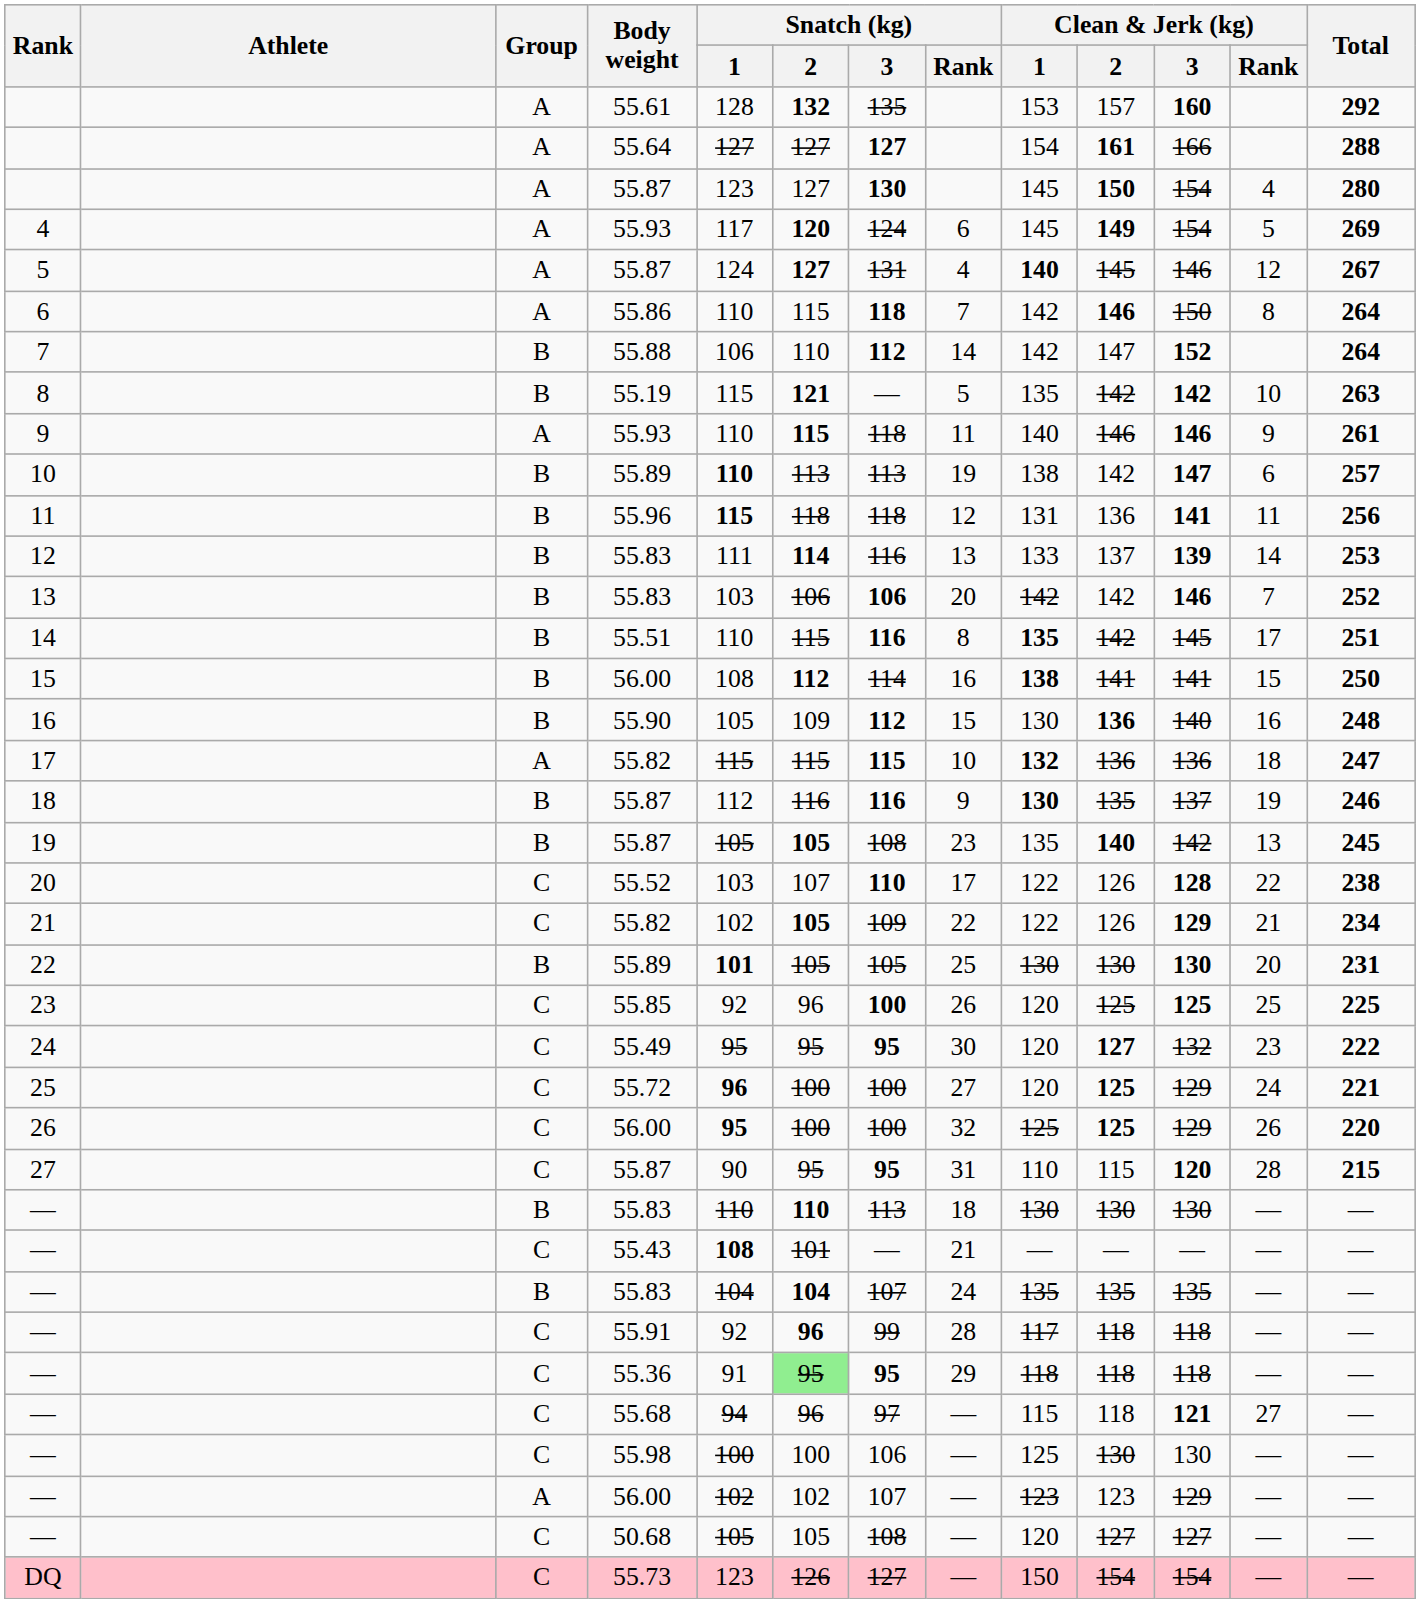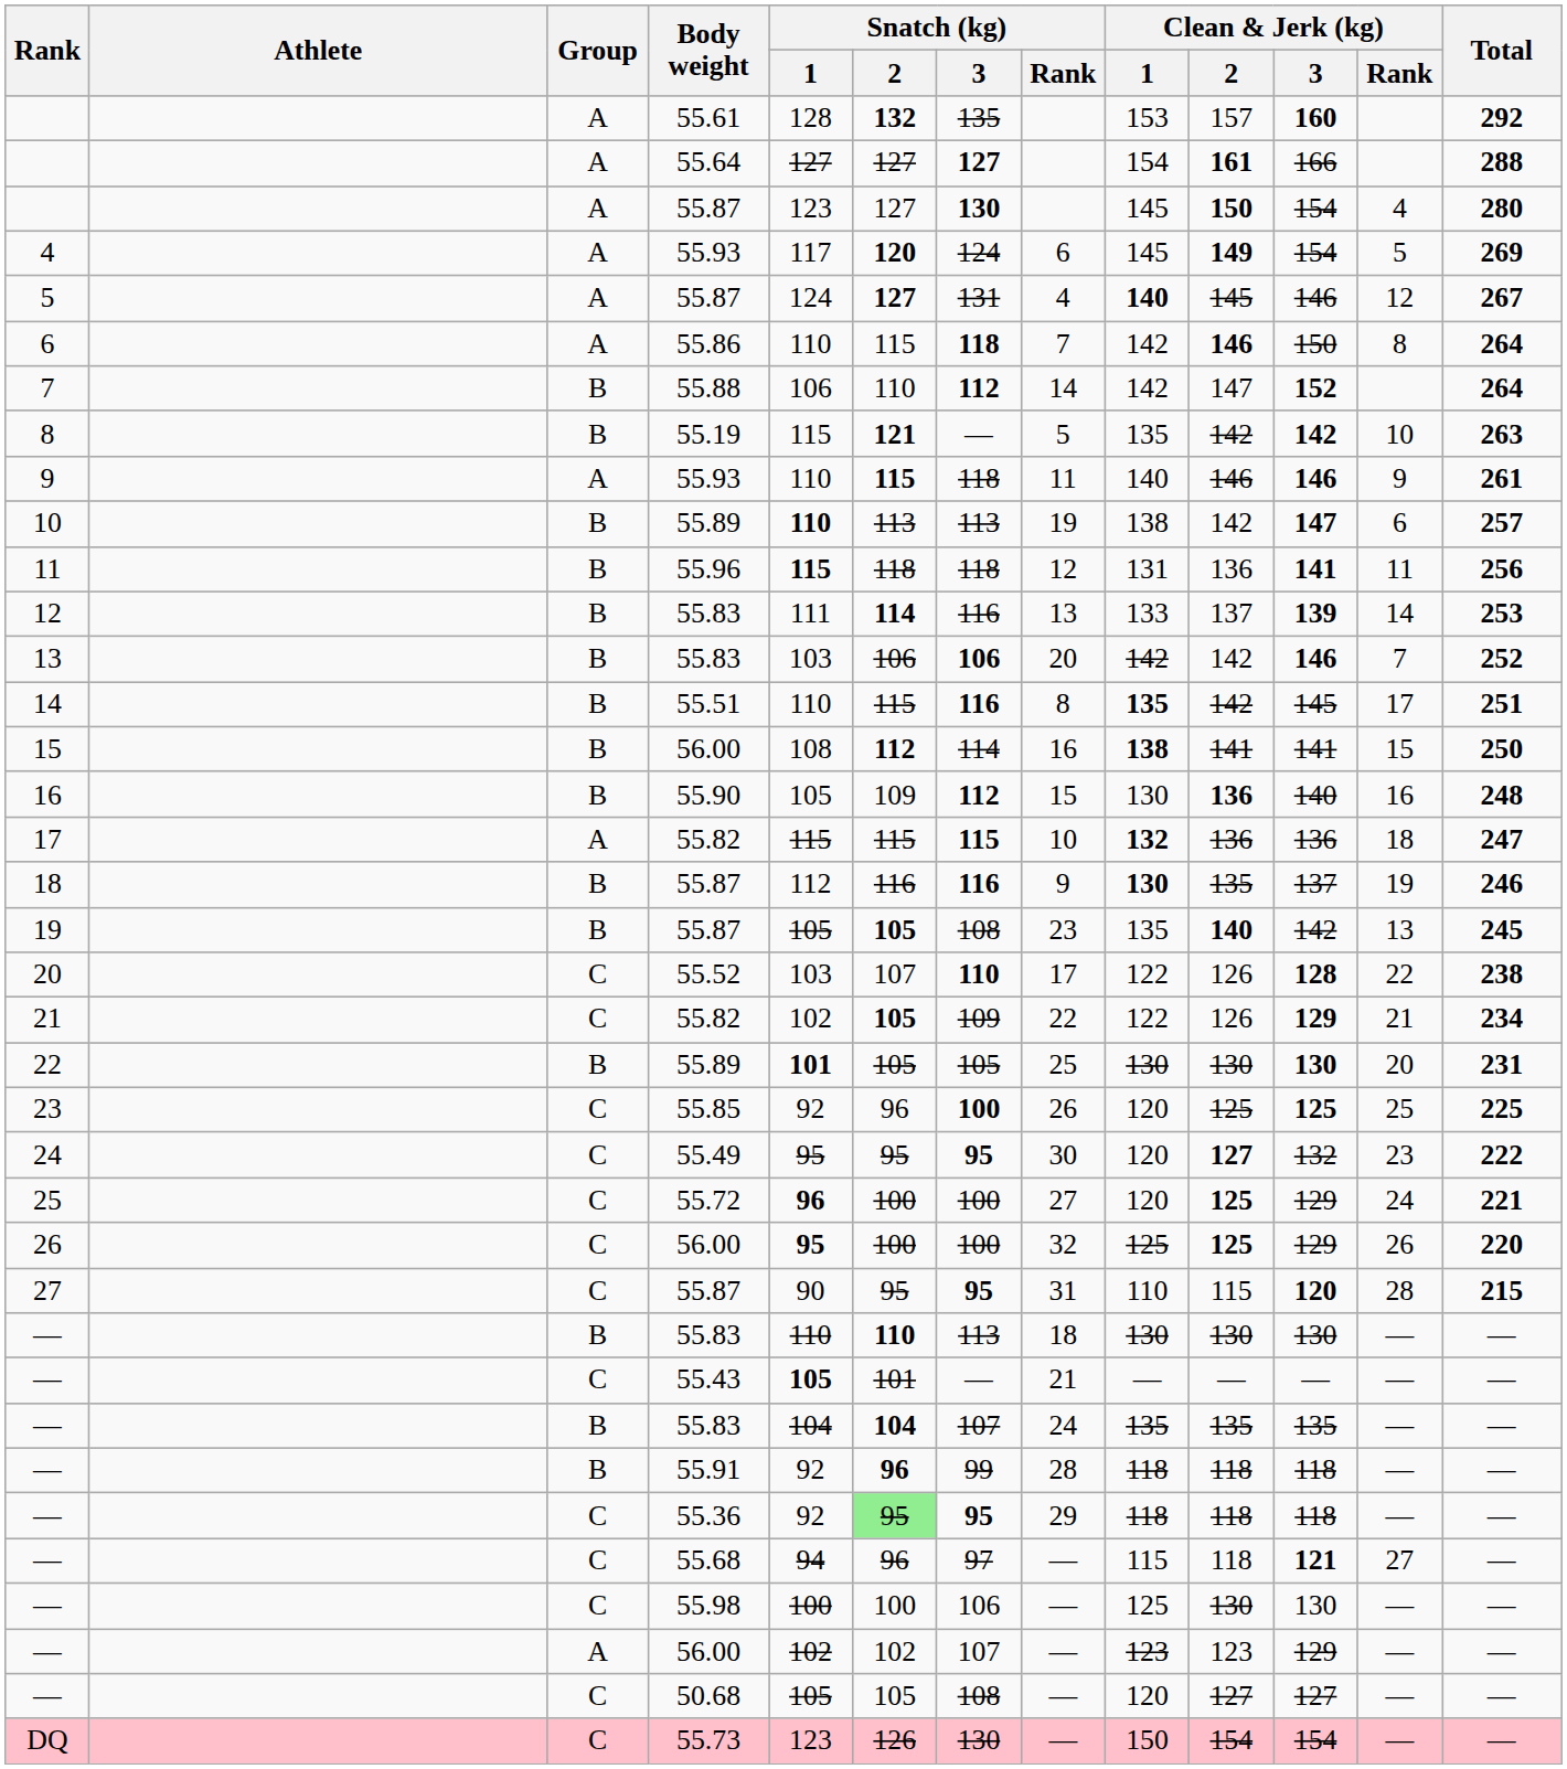— / 55.43 | Snatch (kg) / 1: 108 -> 105
— / 55.91 | Group: C -> B
— / 55.91 | Clean & Jerk (kg) / 1: 117 -> 118
— / 55.36 | Snatch (kg) / 1: 91 -> 92
DQ | Snatch (kg) / 3: 127 -> 130
